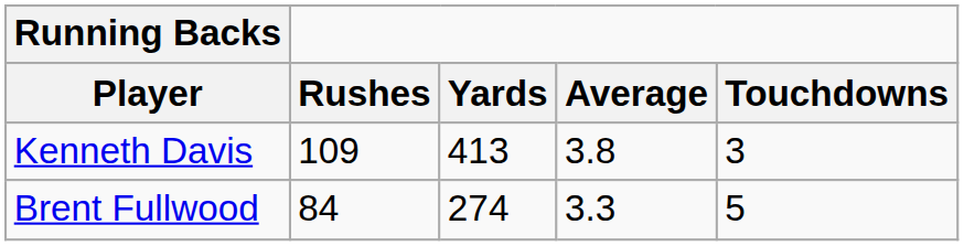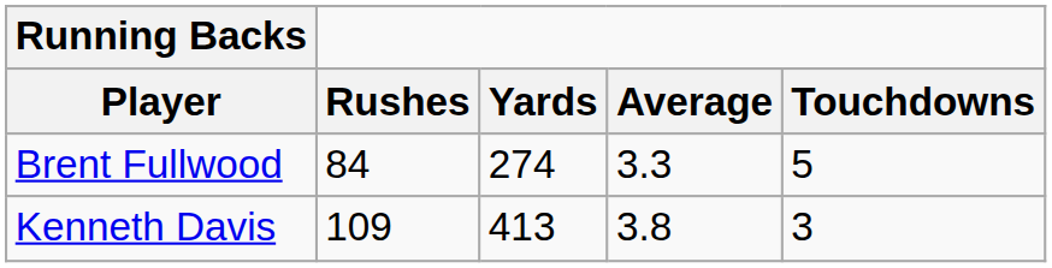rows swapped: Kenneth Davis <-> Brent Fullwood
